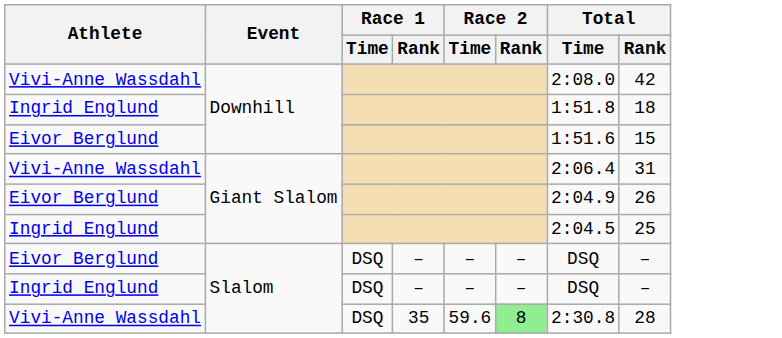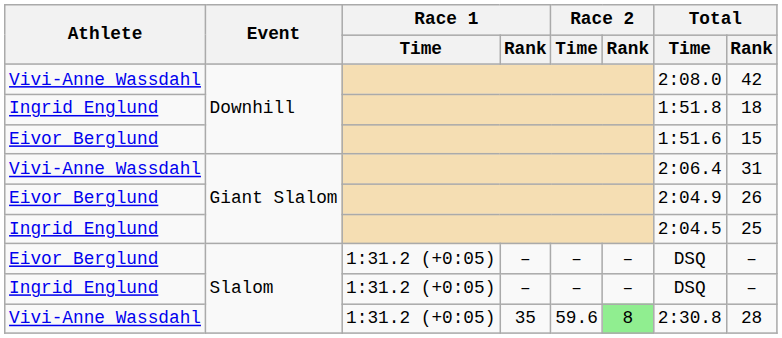Eivor Berglund / Slalom | Race 1 / Time: DSQ -> 1:31.2 (+0:05)
Ingrid Englund / Slalom | Race 1 / Time: DSQ -> 1:31.2 (+0:05)
Vivi-Anne Wassdahl / Slalom | Race 1 / Time: DSQ -> 1:31.2 (+0:05)
